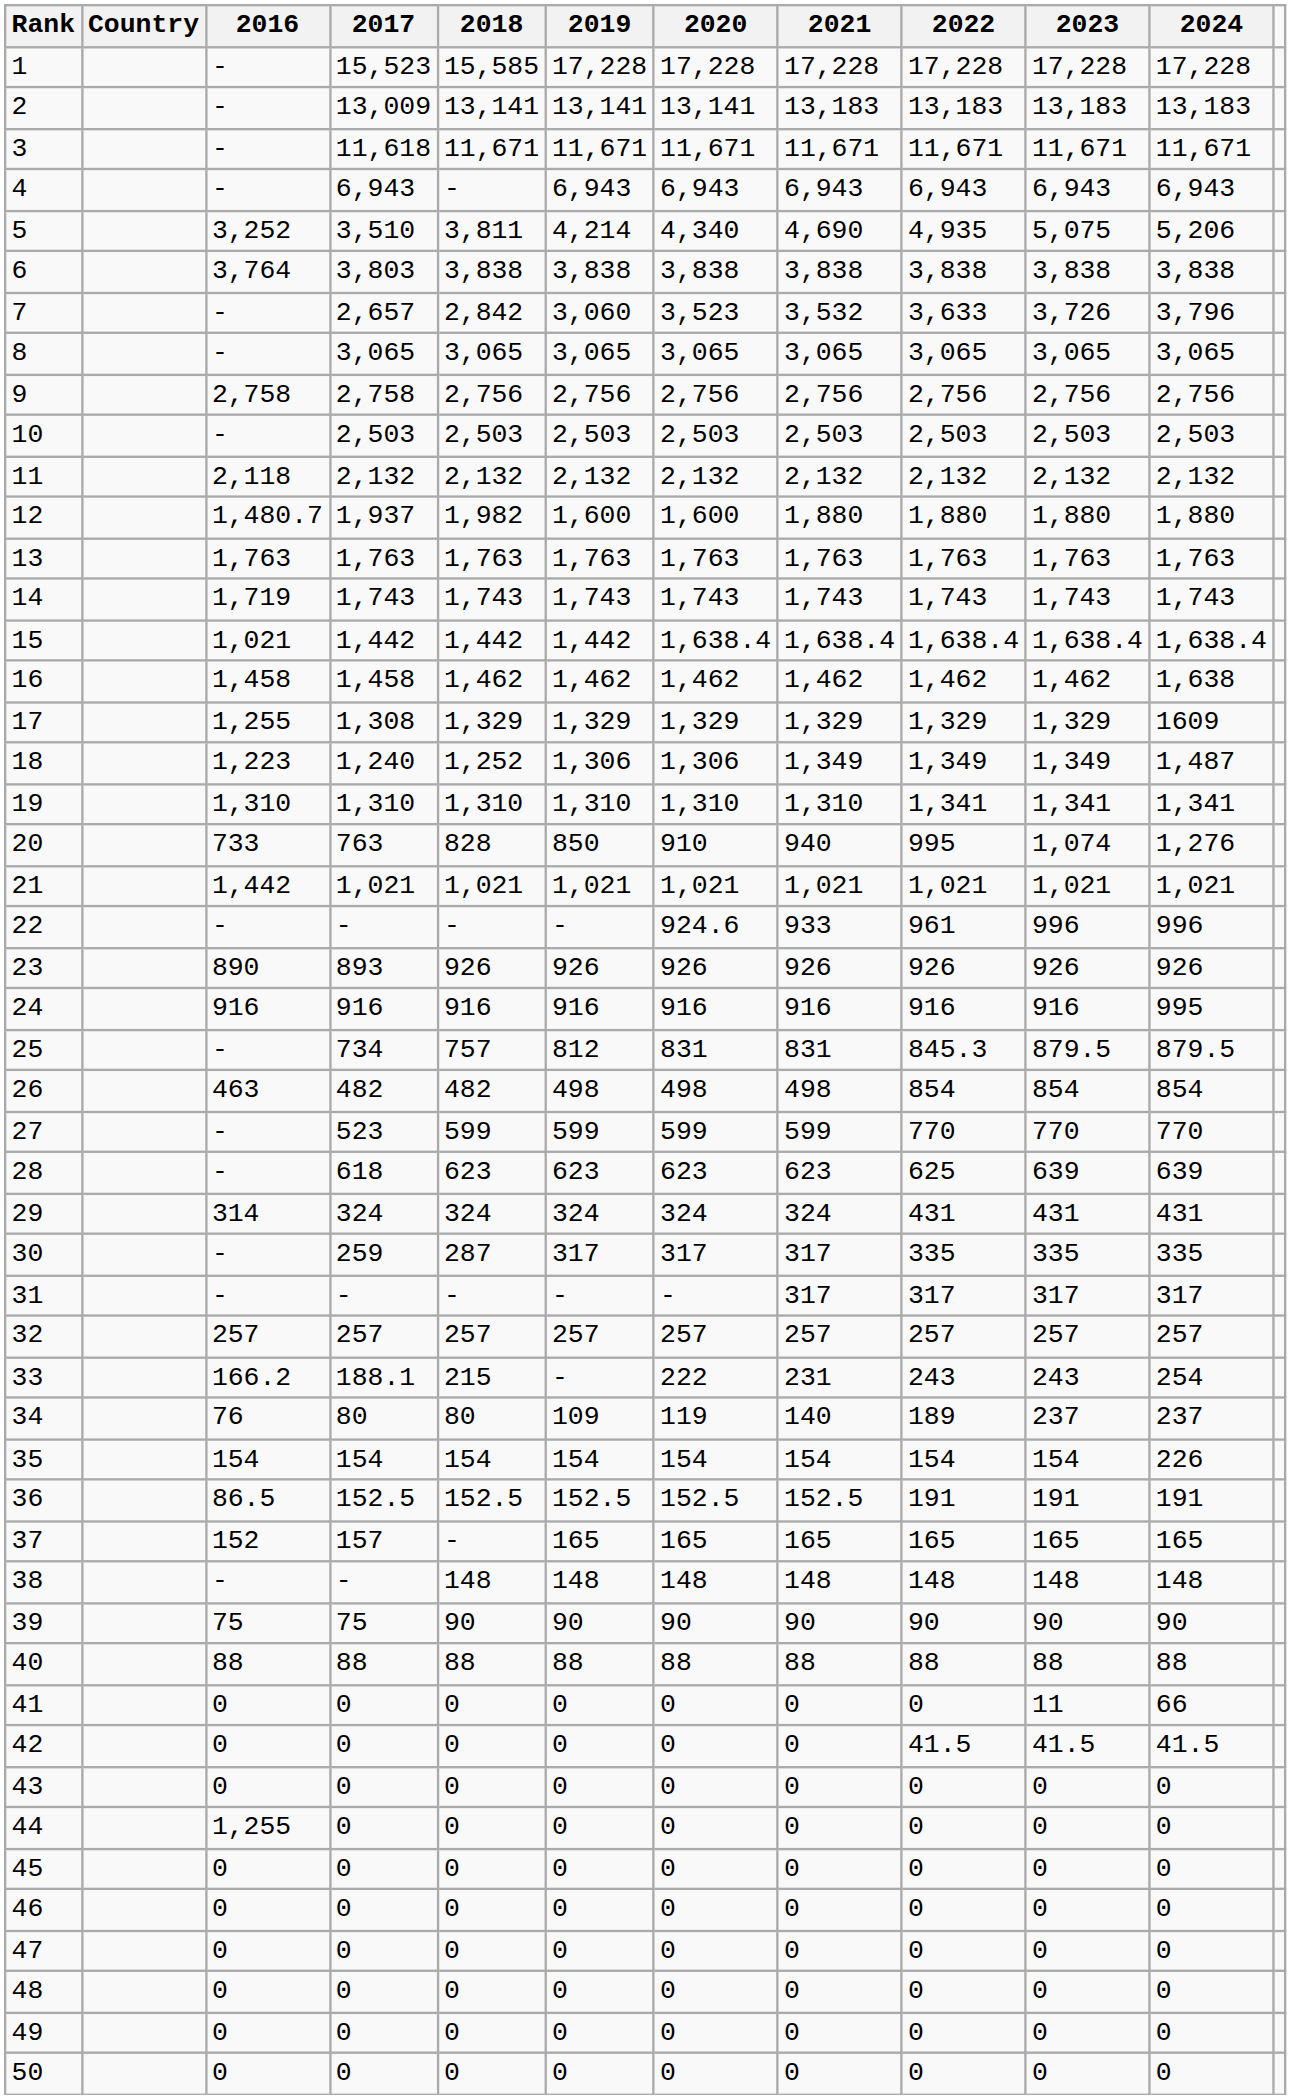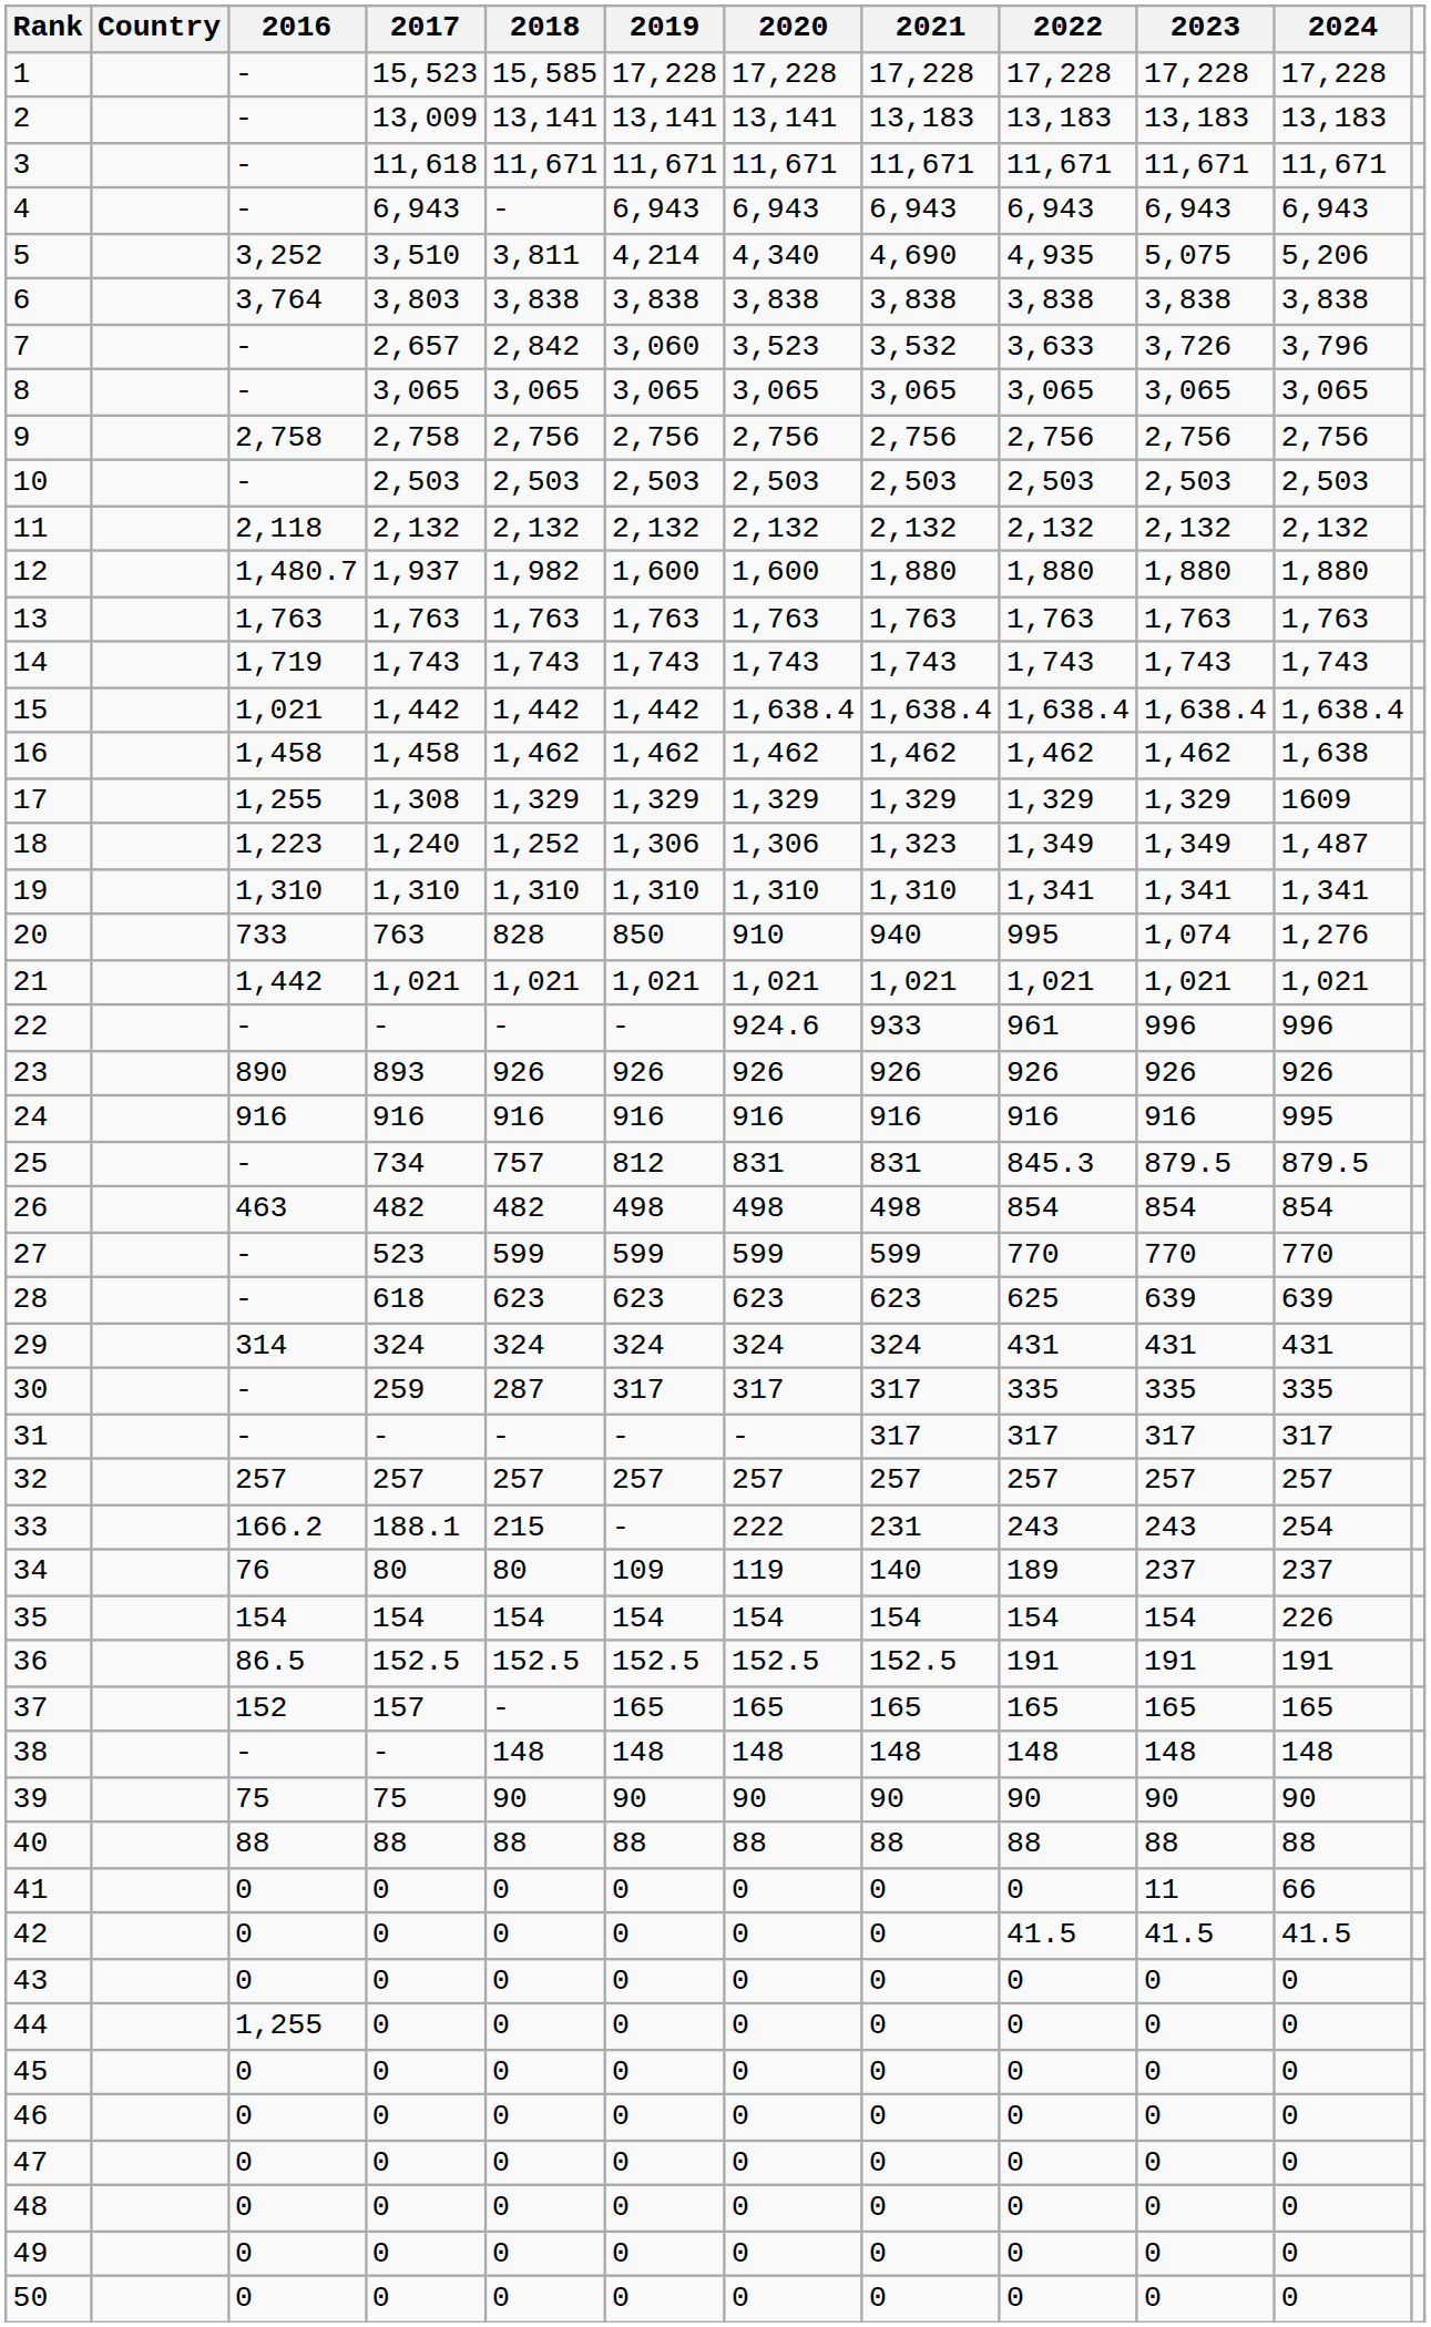18 | 2021: 1,349 -> 1,323
